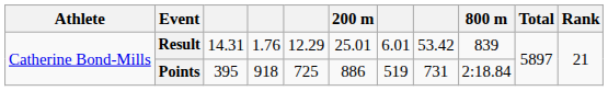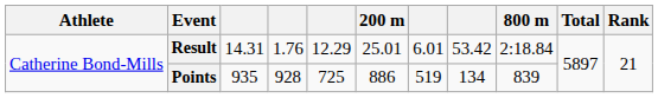Result | 800 m: 839 -> 2:18.84
Points | column 3: 395 -> 935
Points | column 4: 918 -> 928
Points | column 8: 731 -> 134
Points | 800 m: 2:18.84 -> 839
